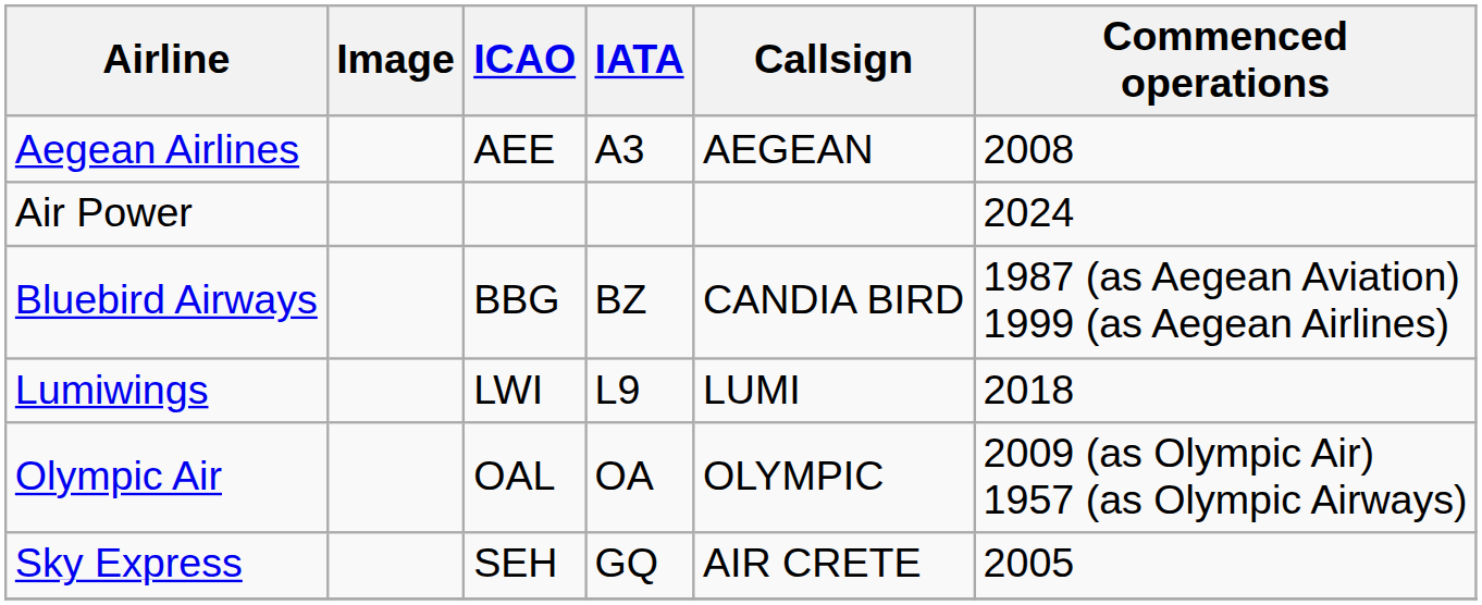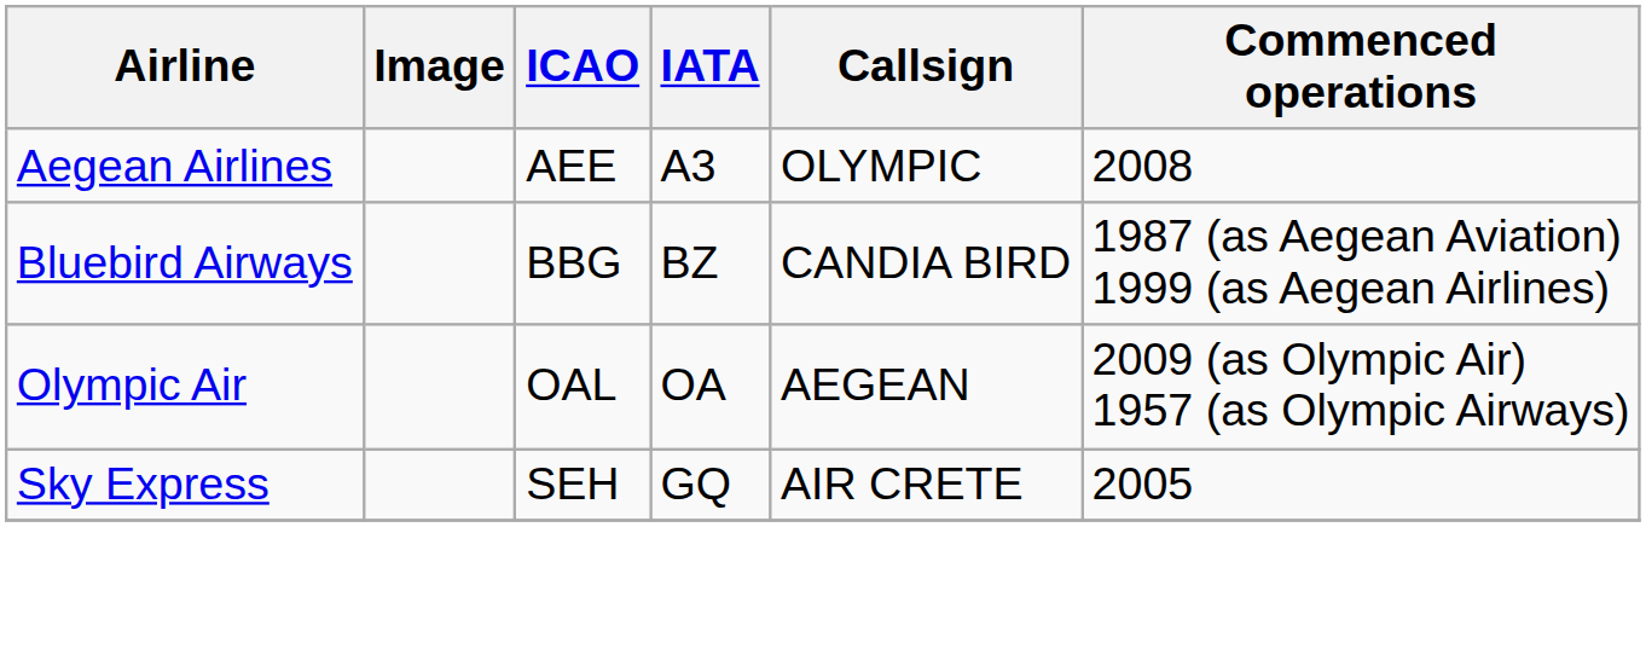Aegean Airlines | Callsign: AEGEAN -> OLYMPIC
- row: Air Power | 2024
- row: Lumiwings | LWI | L9 | LUMI | 2018
Olympic Air | Callsign: OLYMPIC -> AEGEAN
